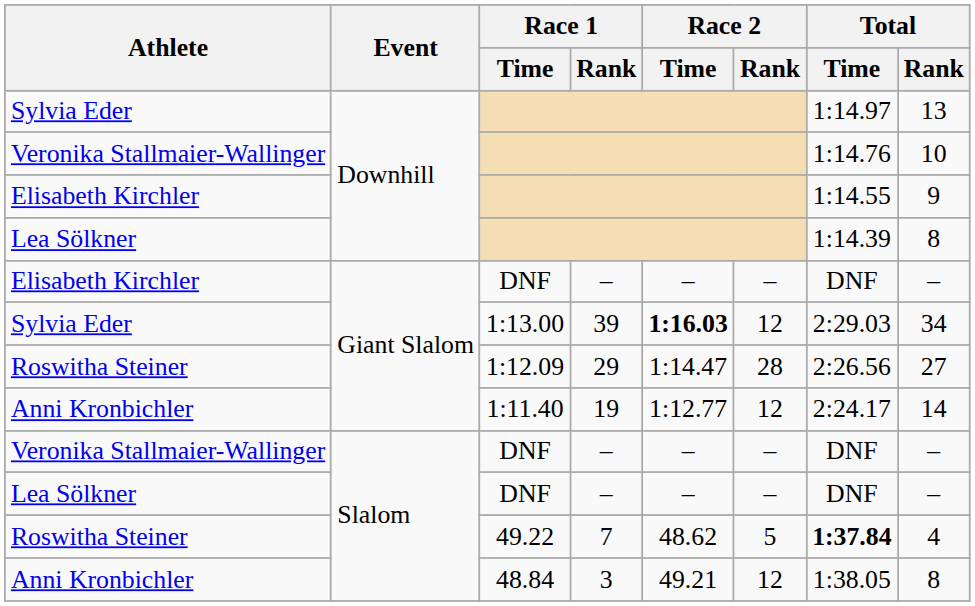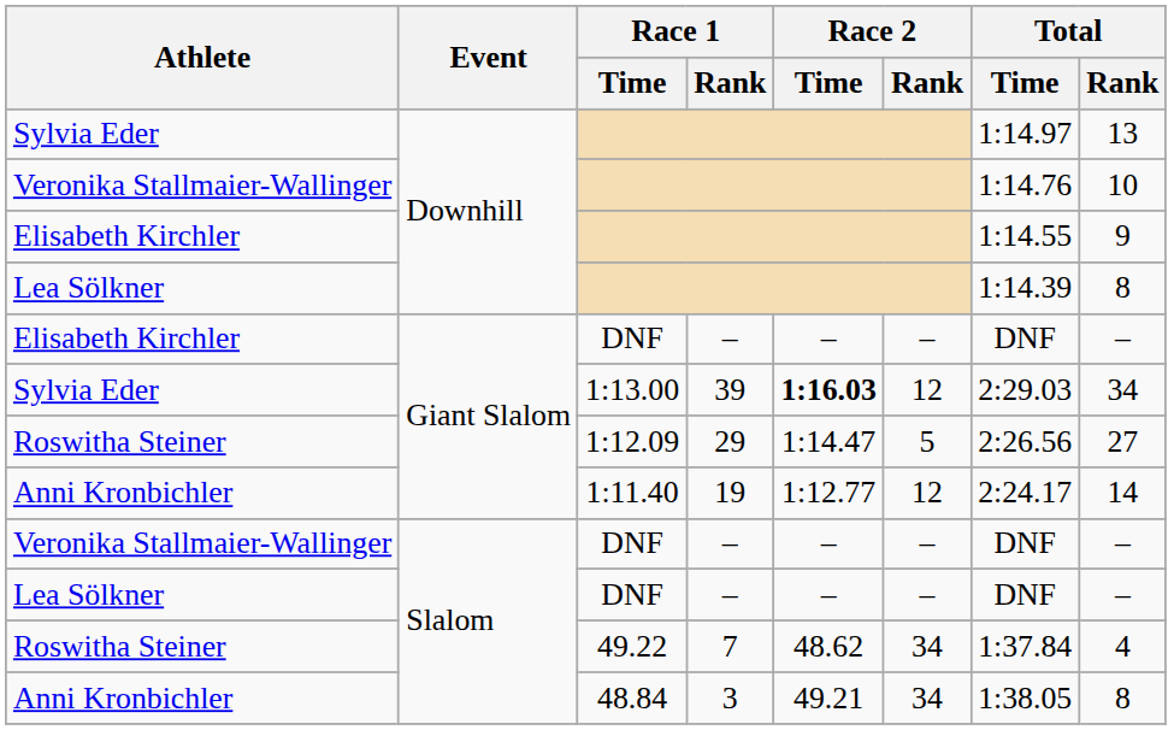1:12.09 | Race 2 / Rank: 28 -> 5
49.22 | Race 2 / Rank: 5 -> 34
49.22 | Total / Time: bold -> normal
48.84 | Race 2 / Rank: 12 -> 34
